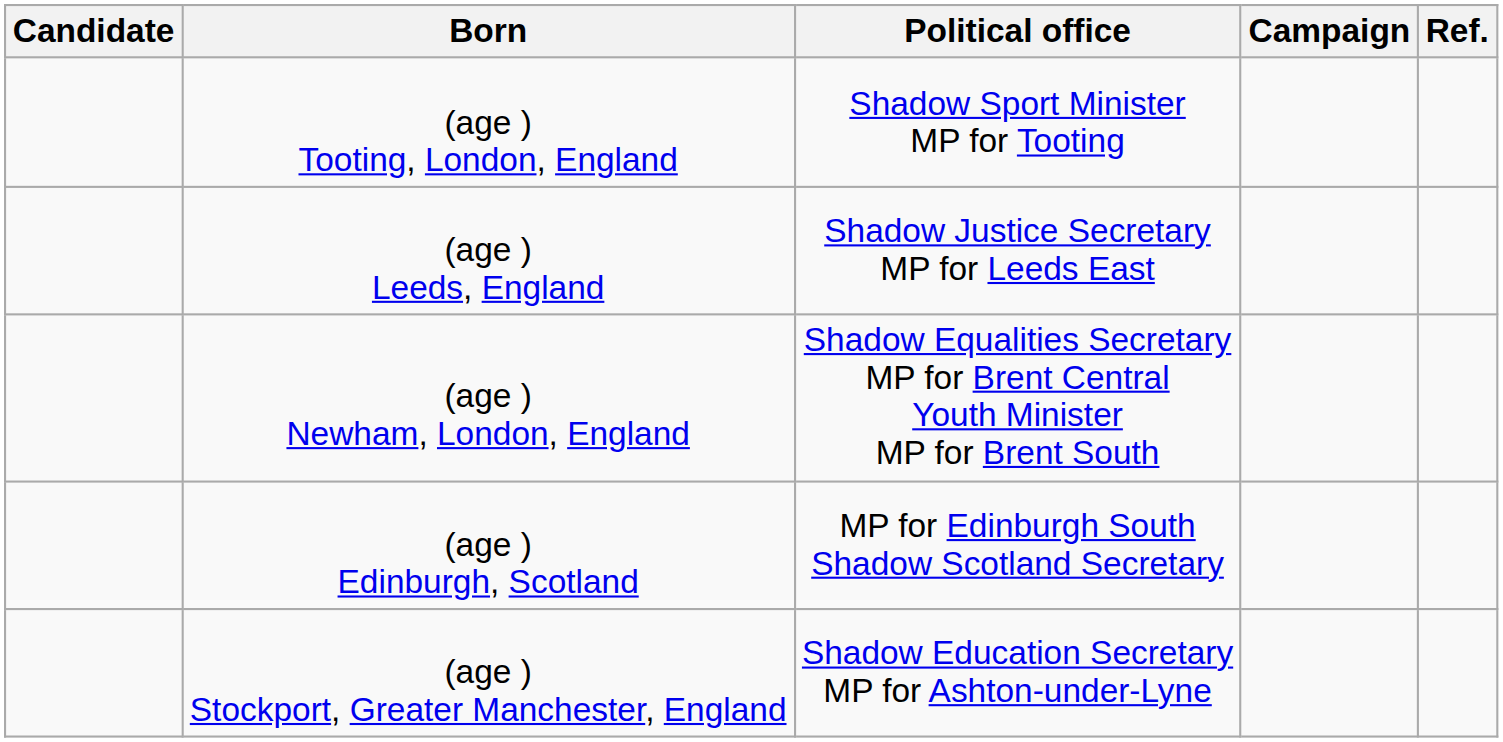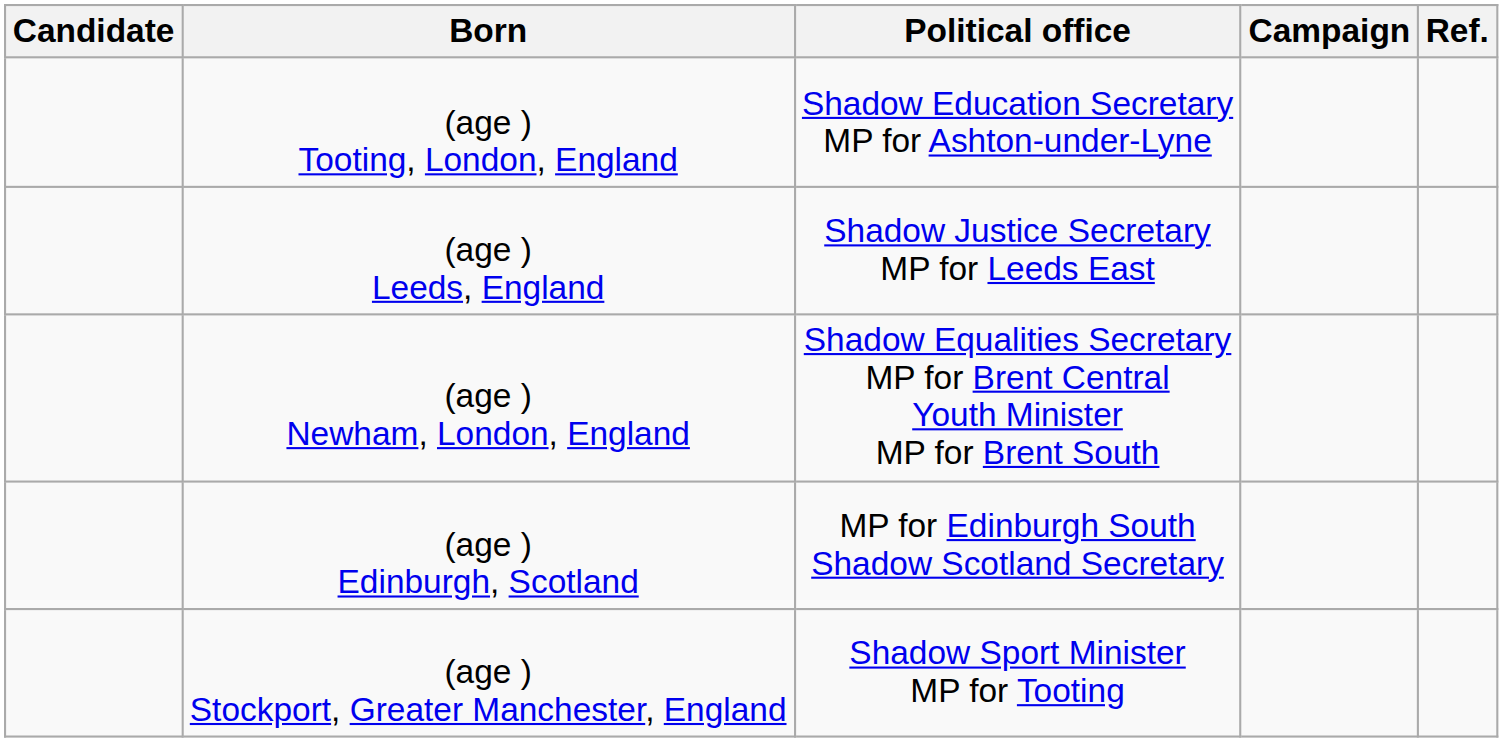(age ) Tooting, London, England | Political office: Shadow Sport Minister MP for Tooting -> Shadow Education Secretary MP for Ashton-under-Lyne
(age ) Stockport, Greater Manchester, England | Political office: Shadow Education Secretary MP for Ashton-under-Lyne -> Shadow Sport Minister MP for Tooting
